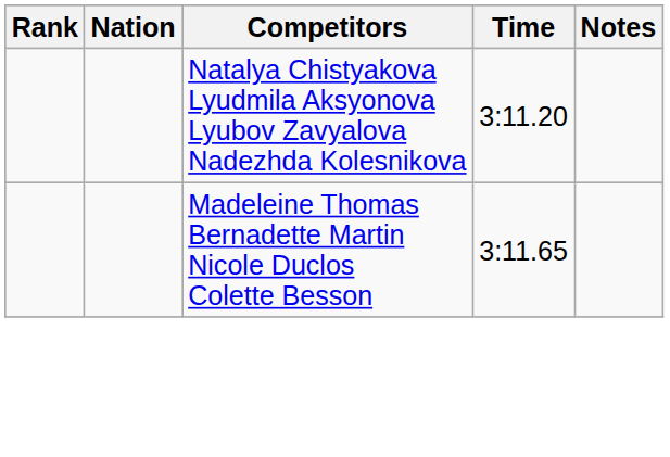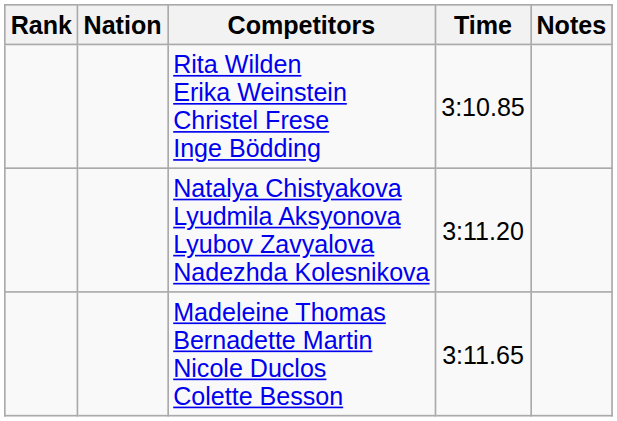+ row: Rita Wilden Erika Weinstein Christel Frese Inge Bödding | 3:10.85
